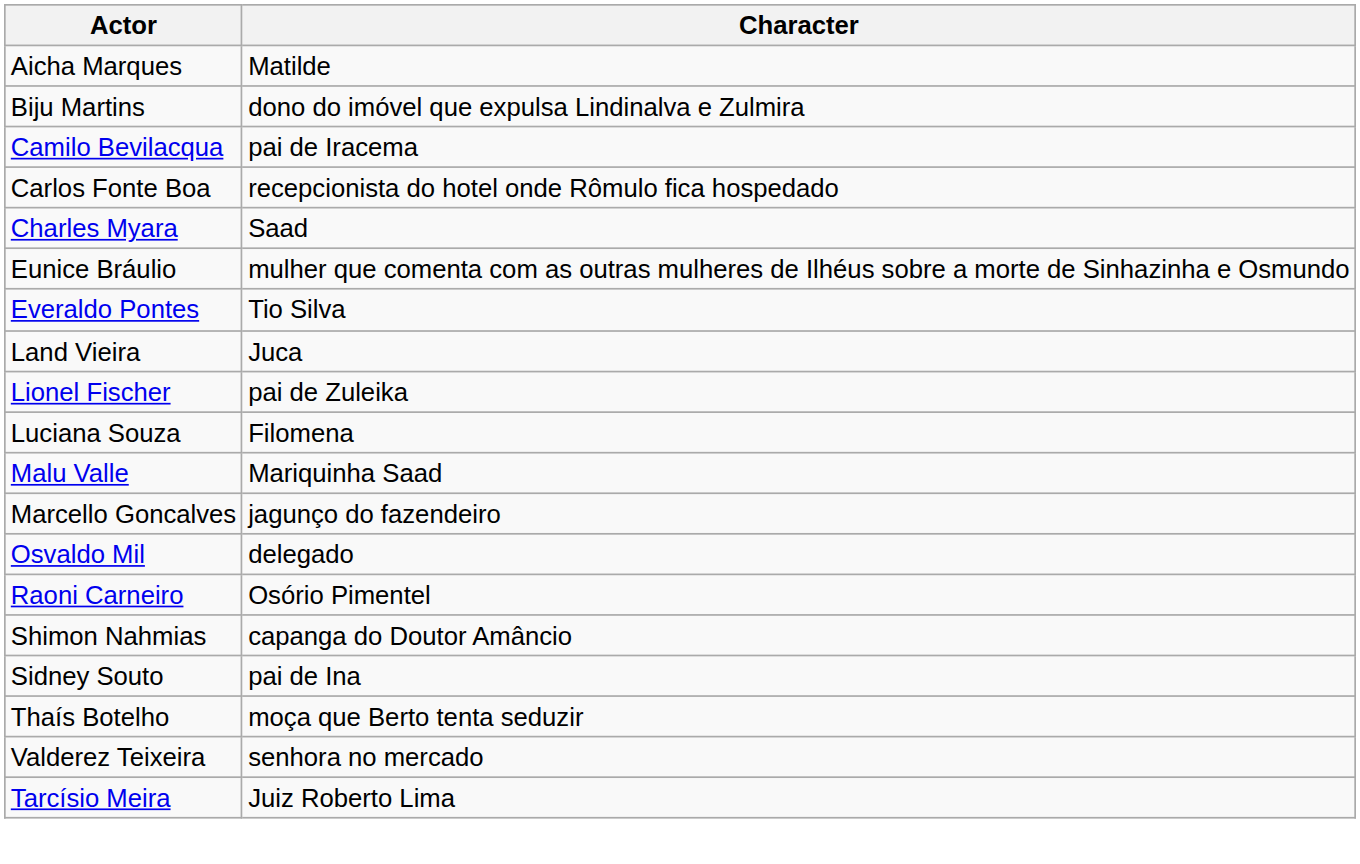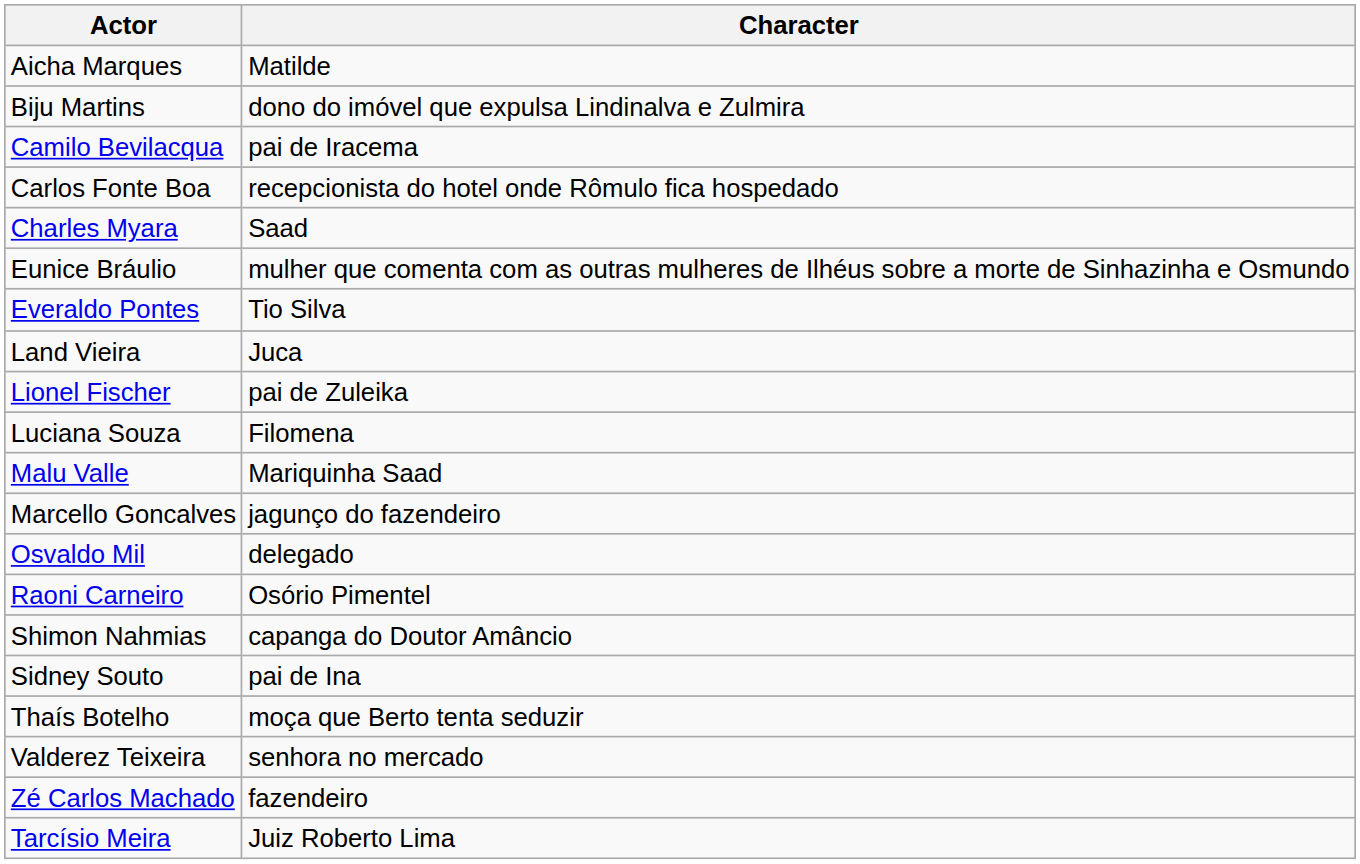+ row: Zé Carlos Machado | fazendeiro
